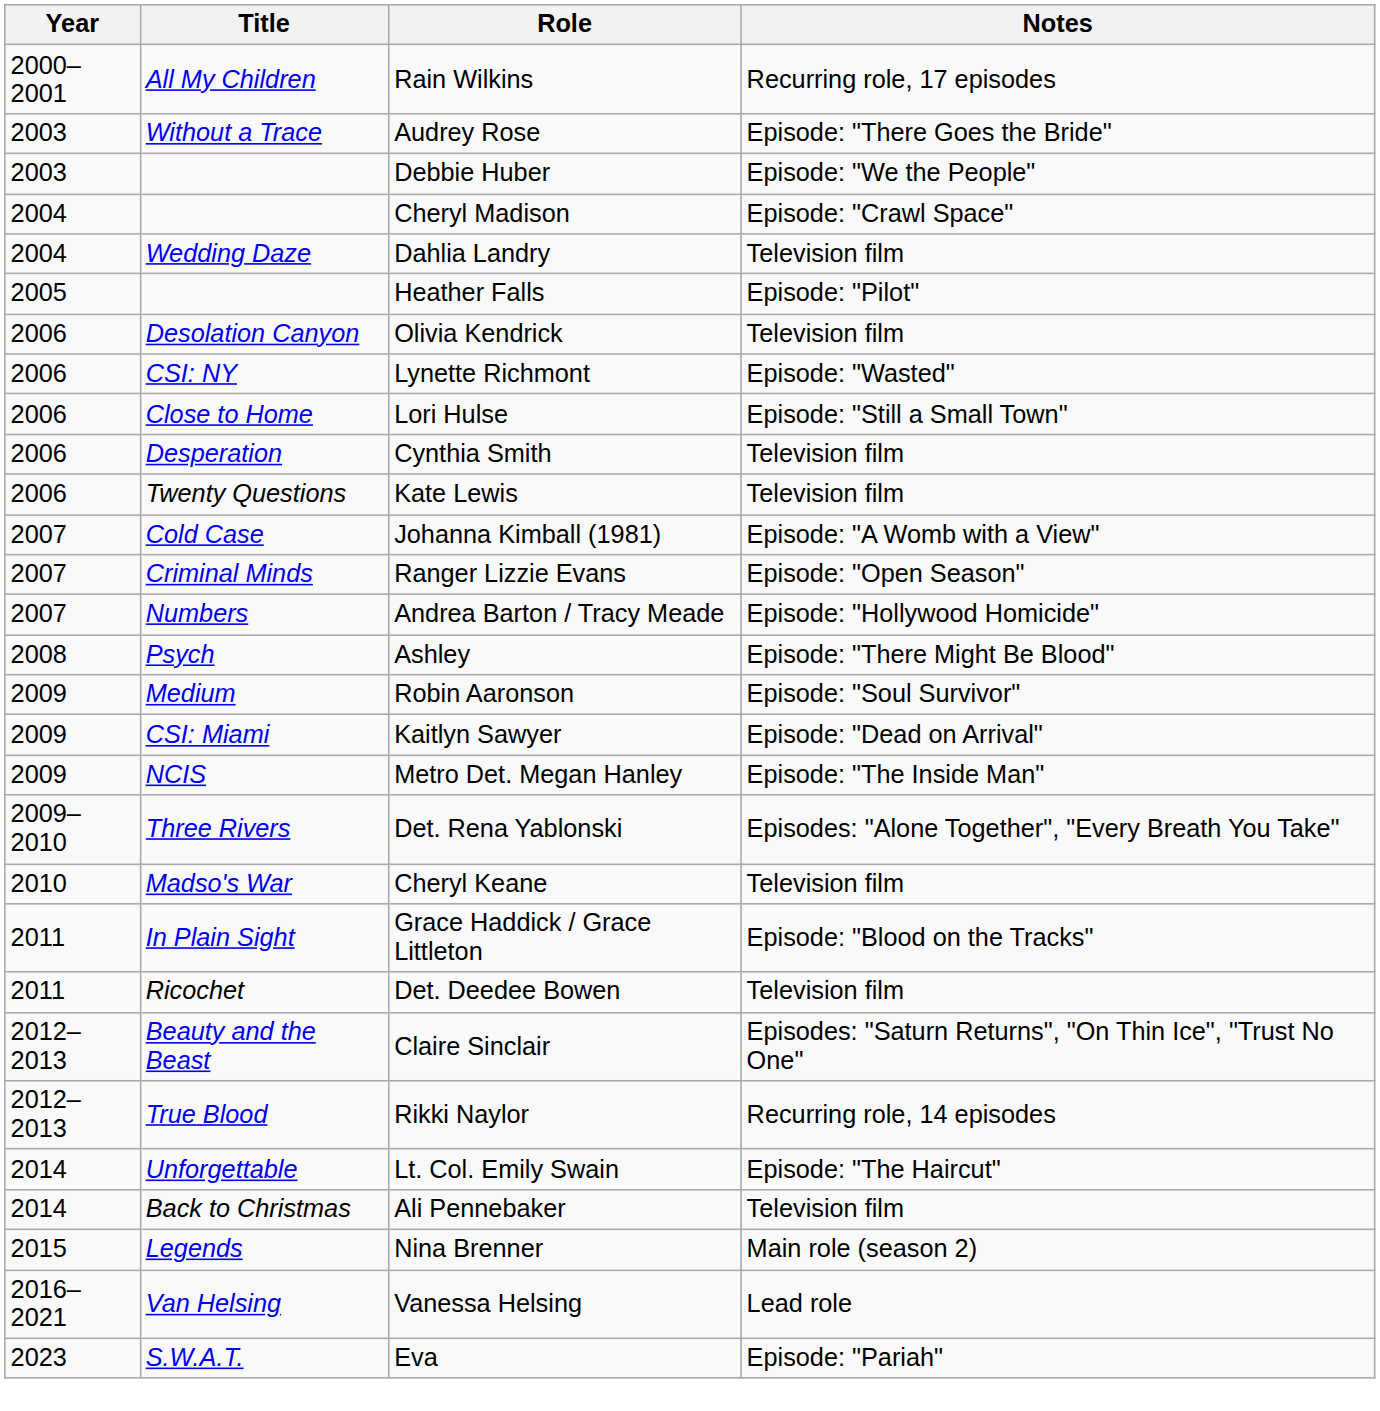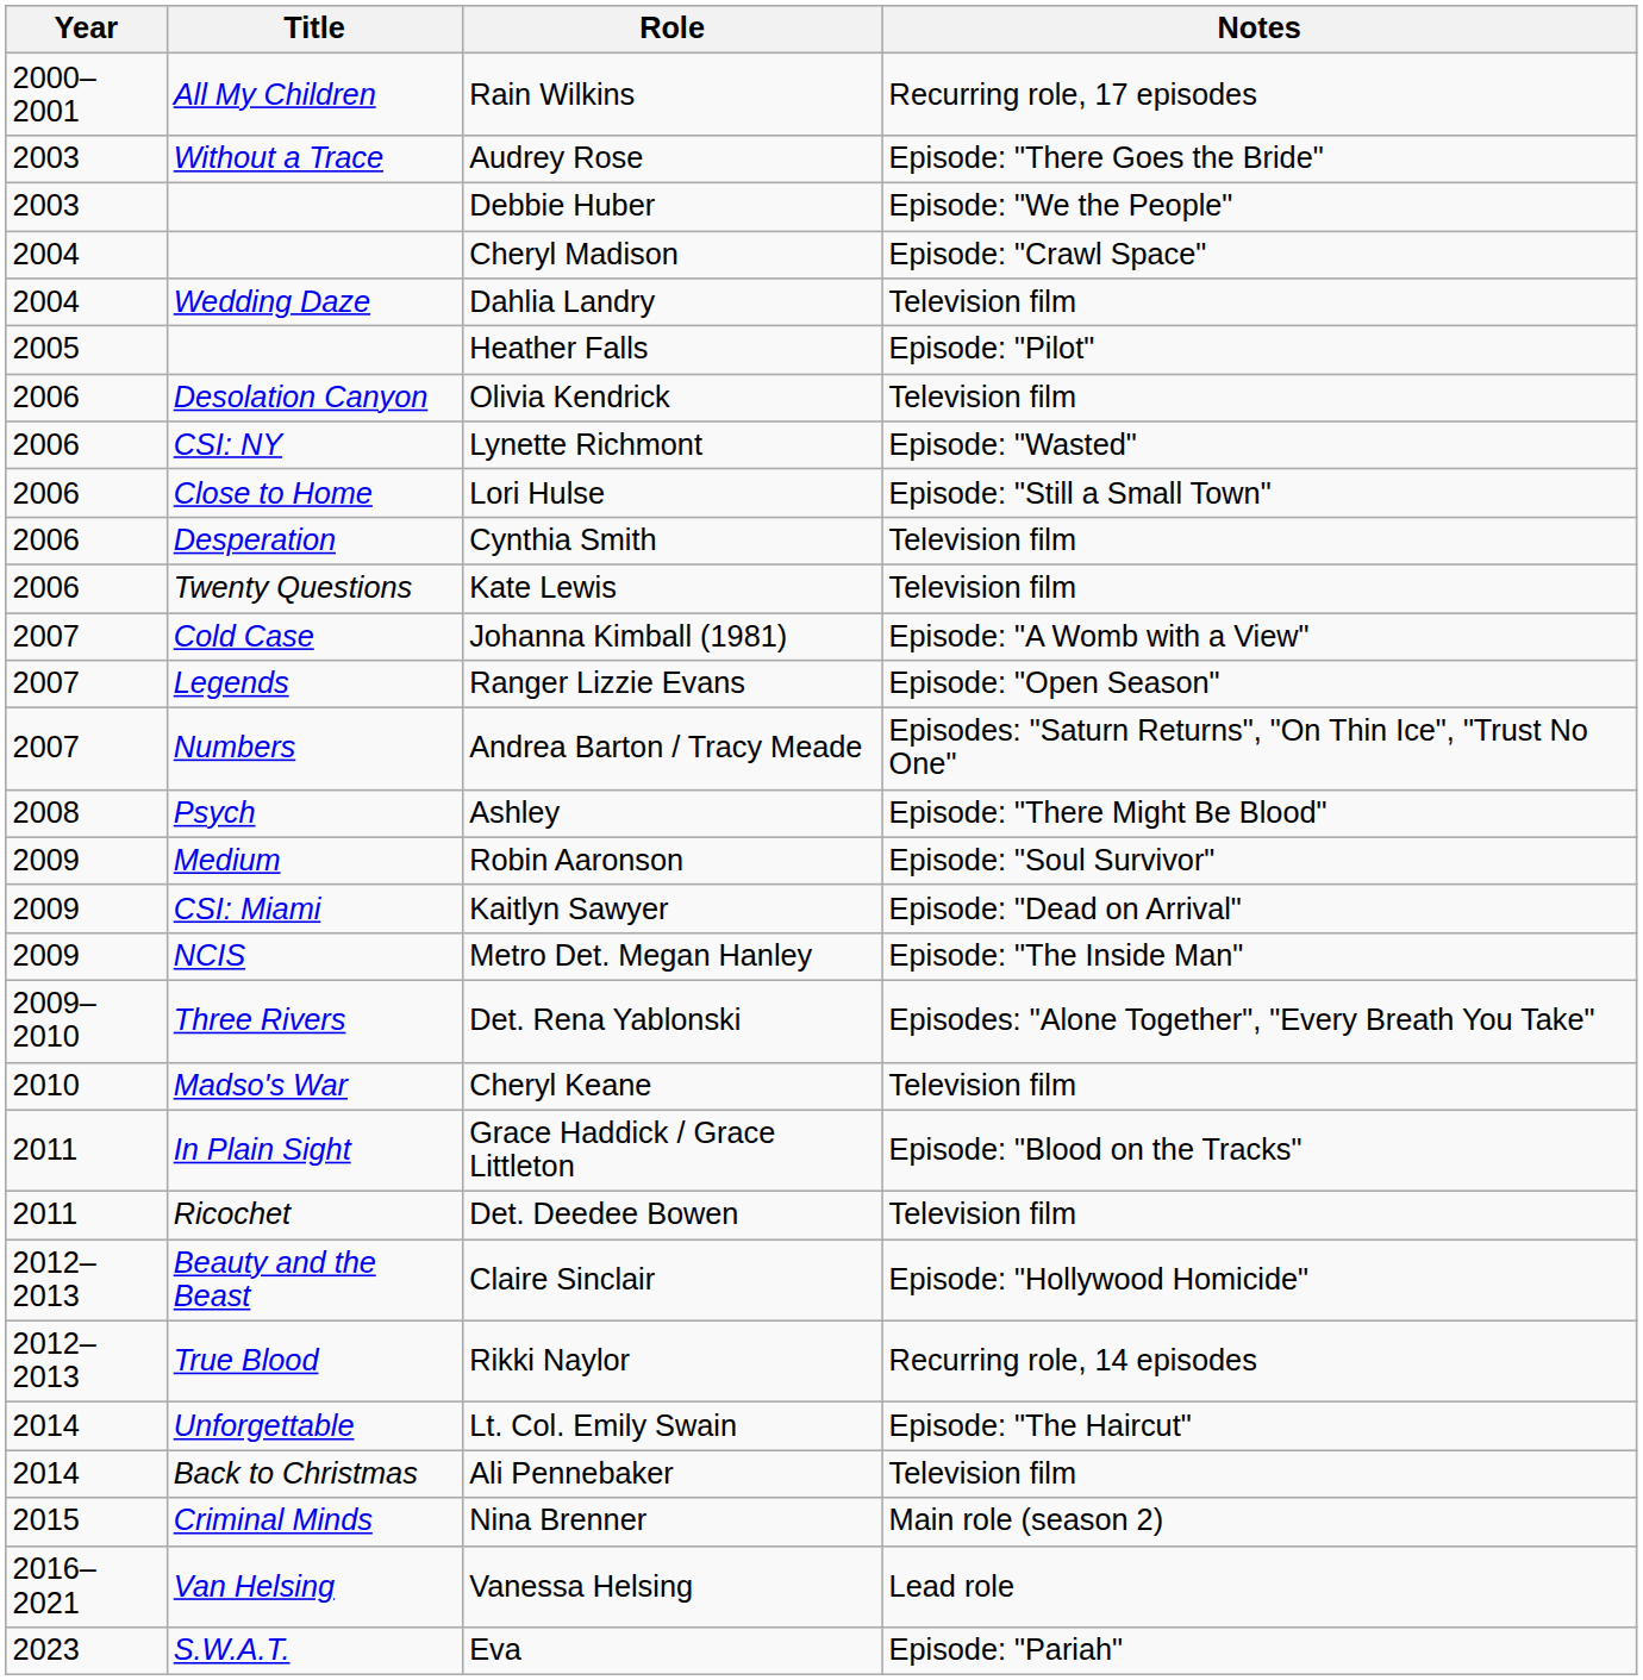Ranger Lizzie Evans | Title: Criminal Minds -> Legends
Andrea Barton / Tracy Meade | Notes: Episode: "Hollywood Homicide" -> Episodes: "Saturn Returns", "On Thin Ice", "Trust No One"
Claire Sinclair | Notes: Episodes: "Saturn Returns", "On Thin Ice", "Trust No One" -> Episode: "Hollywood Homicide"
Nina Brenner | Title: Legends -> Criminal Minds
